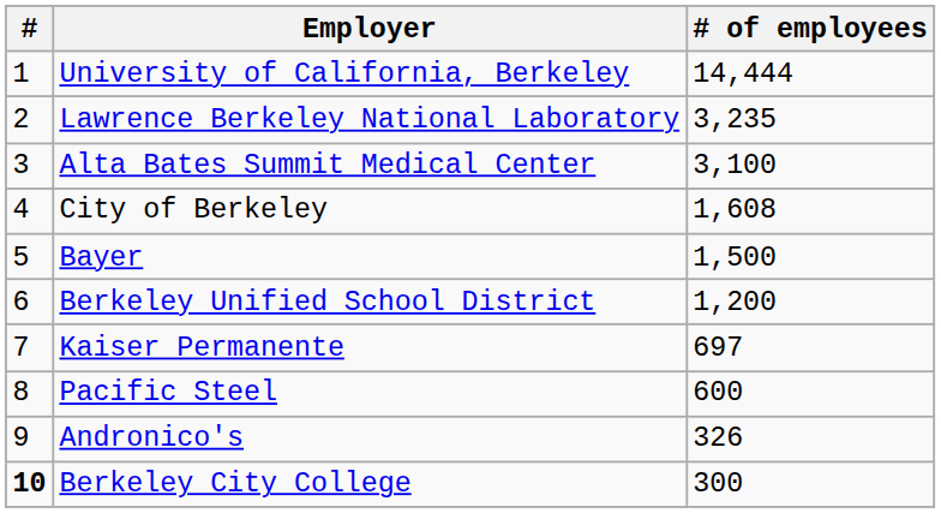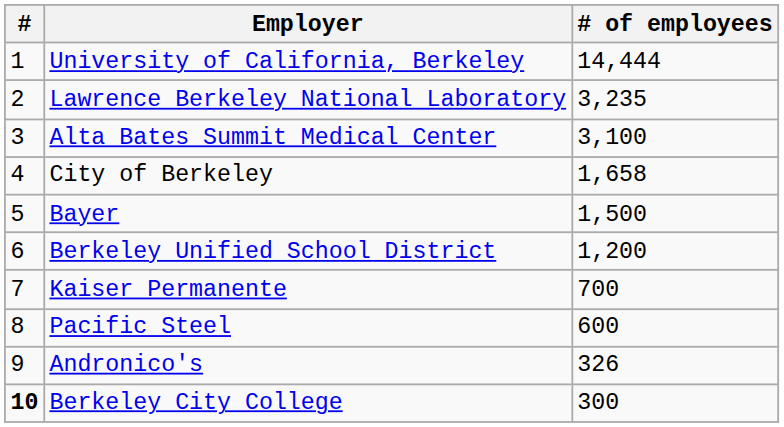City of Berkeley | # of employees: 1,608 -> 1,658
Kaiser Permanente | # of employees: 697 -> 700
